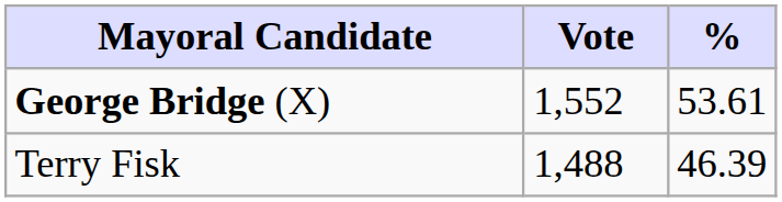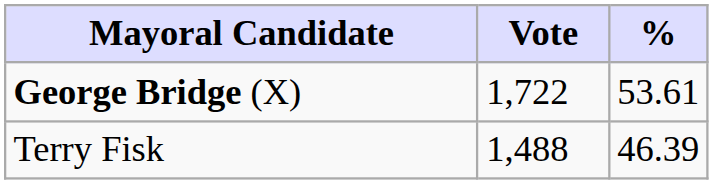George Bridge (X) | Vote: 1,552 -> 1,722
